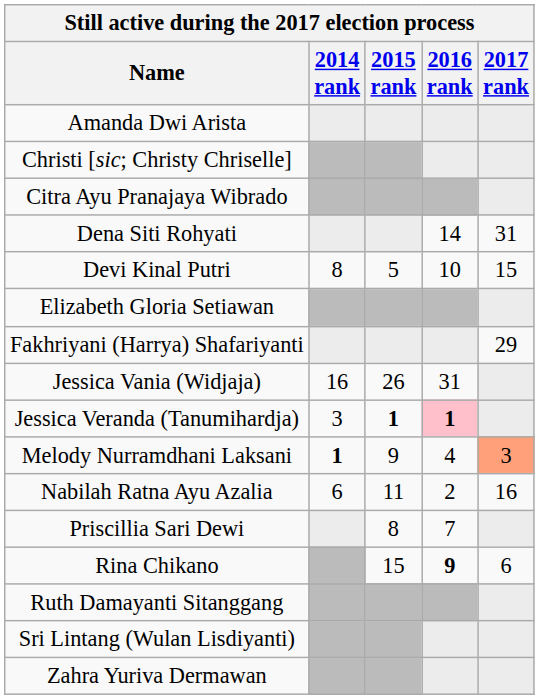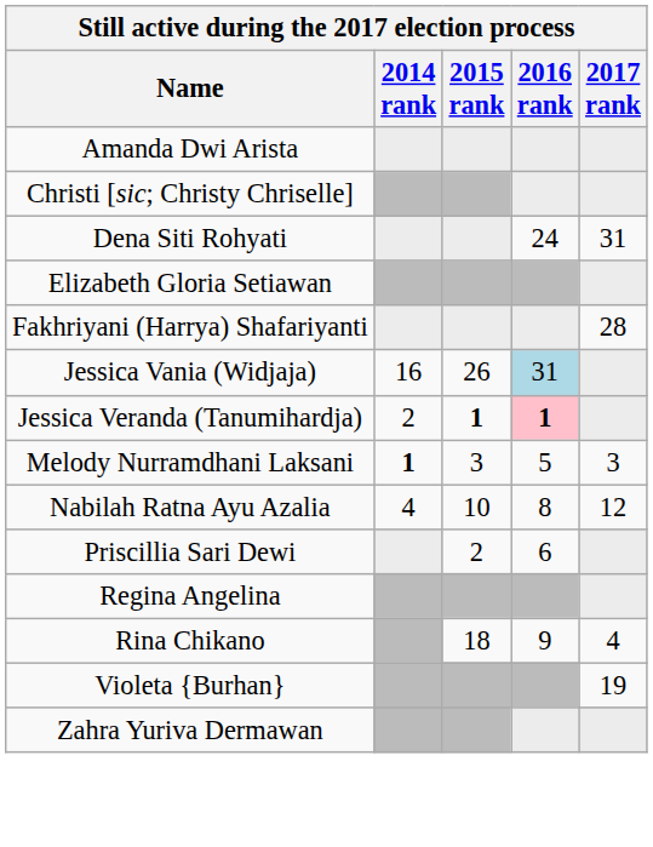- row: Citra Ayu Pranajaya Wibrado
Dena Siti Rohyati | 2016 rank: 14 -> 24
- row: Devi Kinal Putri | 8 | 5 | 10 | 15
Fakhriyani (Harrya) Shafariyanti | 2017 rank: 29 -> 28
Jessica Vania (Widjaja) | 2016 rank: no background -> lightblue background
Jessica Veranda (Tanumihardja) | 2014 rank: 3 -> 2
Melody Nurramdhani Laksani | 2015 rank: 9 -> 3
Melody Nurramdhani Laksani | 2016 rank: 4 -> 5
Melody Nurramdhani Laksani | 2017 rank: lightsalmon background -> no background
Nabilah Ratna Ayu Azalia | 2014 rank: 6 -> 4
Nabilah Ratna Ayu Azalia | 2015 rank: 11 -> 10
Nabilah Ratna Ayu Azalia | 2016 rank: 2 -> 8
Nabilah Ratna Ayu Azalia | 2017 rank: 16 -> 12
Priscillia Sari Dewi | 2015 rank: 8 -> 2
Priscillia Sari Dewi | 2016 rank: 7 -> 6
+ row: Regina Angelina
Rina Chikano | 2015 rank: 15 -> 18
Rina Chikano | 2016 rank: bold -> normal
Rina Chikano | 2017 rank: 6 -> 4
- row: Ruth Damayanti Sitanggang
- row: Sri Lintang (Wulan Lisdiyanti)
+ row: Violeta {Burhan} | 19
